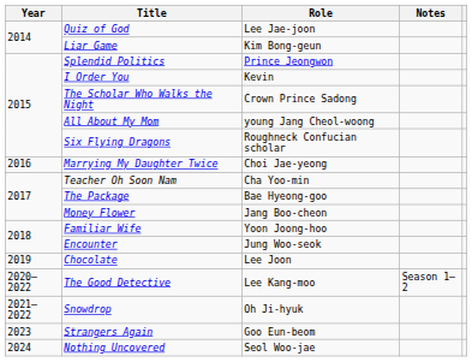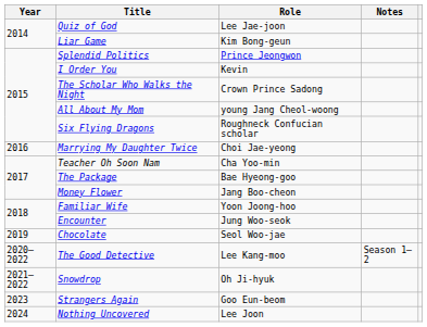Chocolate | Role: Lee Joon -> Seol Woo-jae
Nothing Uncovered | Role: Seol Woo-jae -> Lee Joon
